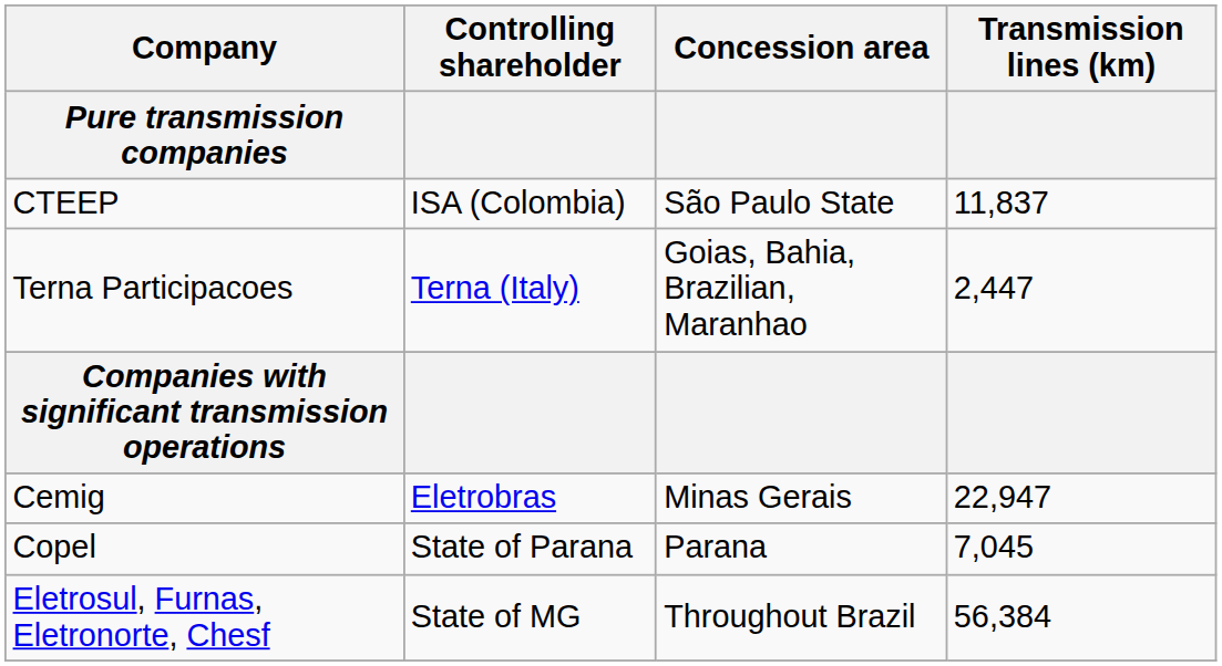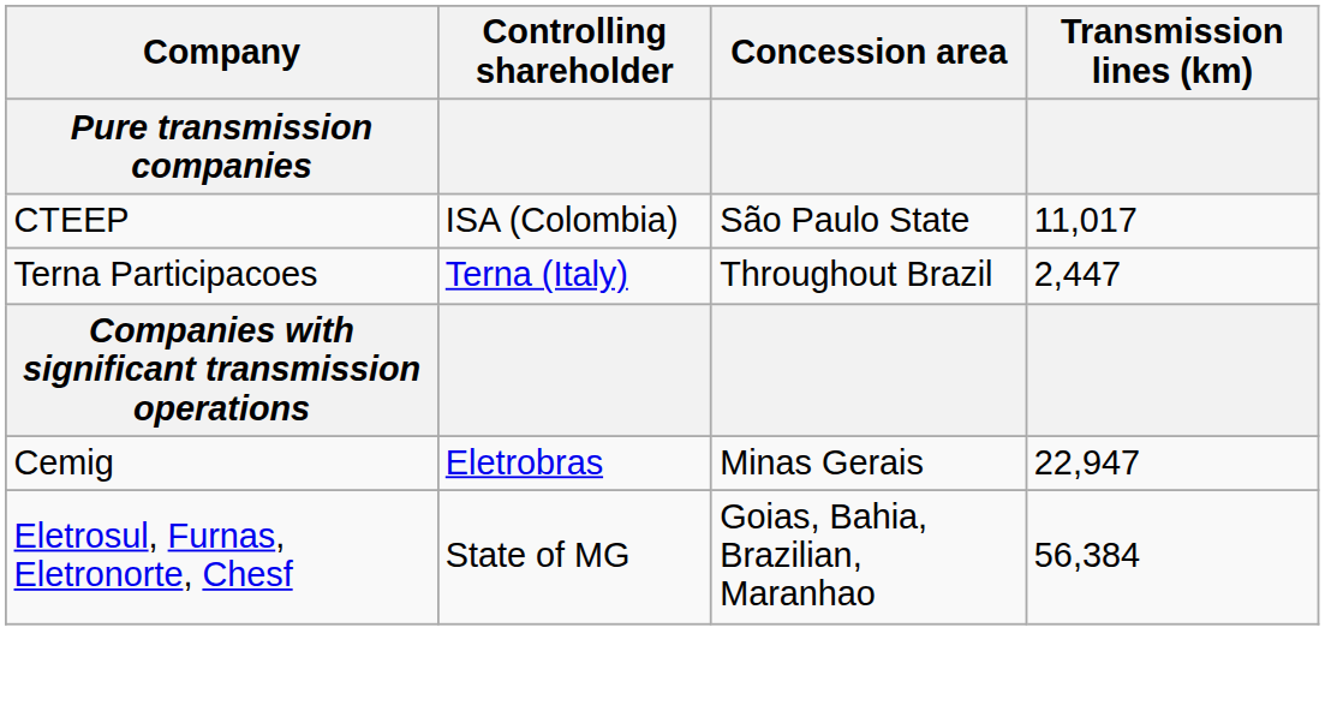CTEEP | Transmission lines (km): 11,837 -> 11,017
Terna Participacoes | Concession area: Goias, Bahia, Brazilian, Maranhao -> Throughout Brazil
- row: Copel | State of Parana | Parana | 7,045
Eletrosul, Furnas, Eletronorte, Chesf | Concession area: Throughout Brazil -> Goias, Bahia, Brazilian, Maranhao
